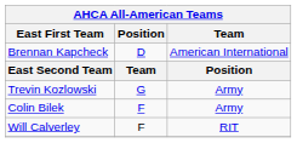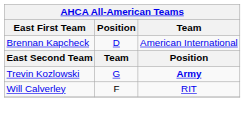Trevin Kozlowski | Team: normal -> bold
- row: Colin Bilek | F | Army
